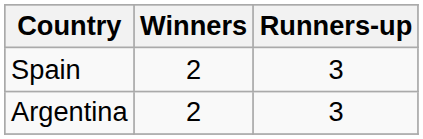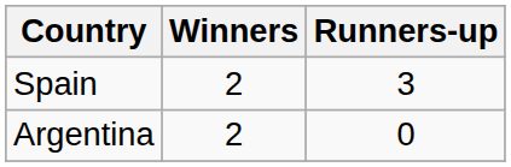Argentina | Runners-up: 3 -> 0
